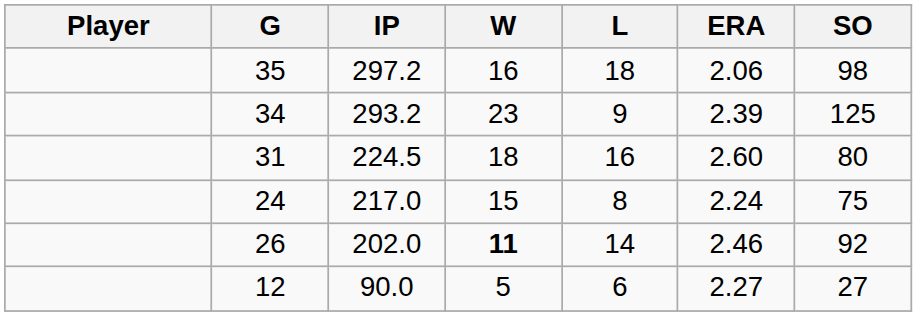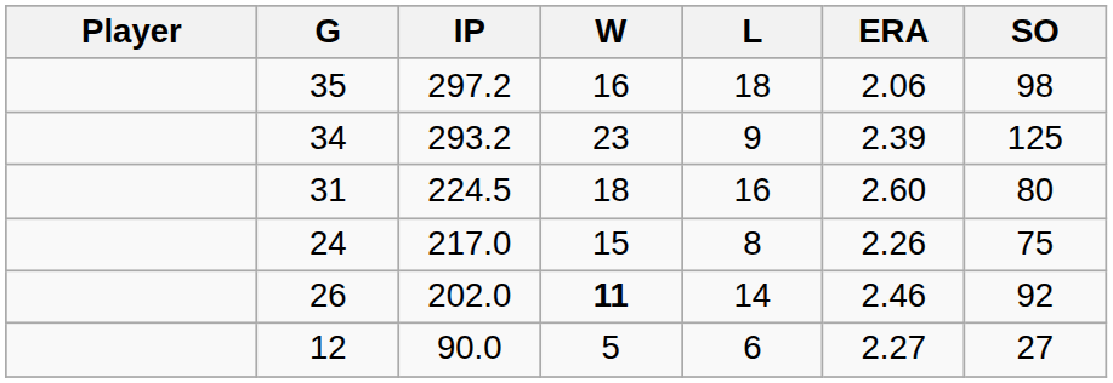24 | ERA: 2.24 -> 2.26
